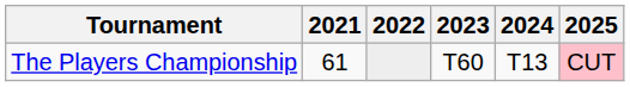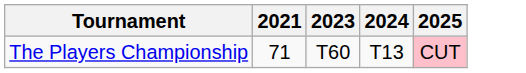- column: 2022
The Players Championship | 2021: 61 -> 71
